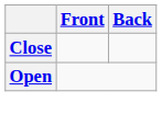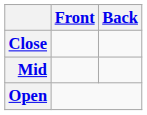+ row: Mid
